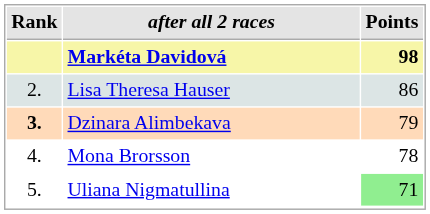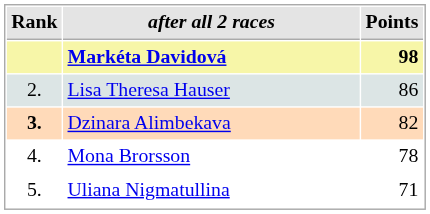Dzinara Alimbekava | Points: 79 -> 82
Uliana Nigmatullina | Points: lightgreen background -> no background
